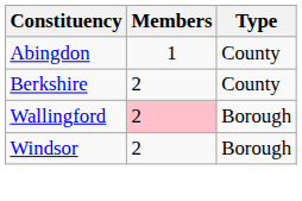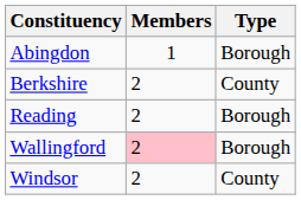Abingdon | Type: County -> Borough
+ row: Reading | 2 | Borough
Windsor | Type: Borough -> County
